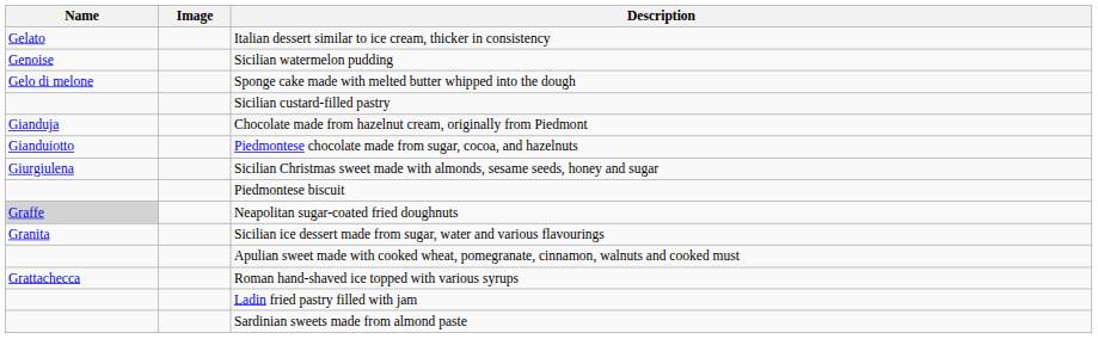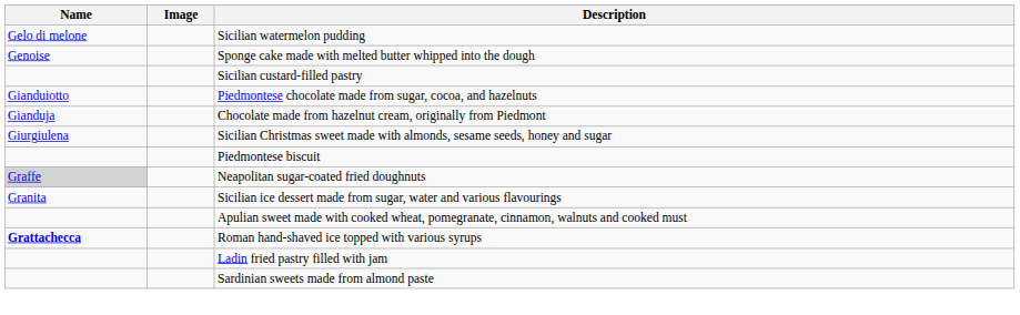- row: Gelato | Italian dessert similar to ice cream, thicker in consistency
Sicilian watermelon pudding | Name: Genoise -> Gelo di melone
Sponge cake made with melted butter whipped into the dough | Name: Gelo di melone -> Genoise
rows swapped: Chocolate made from hazelnut cream, originally from Piedmont <-> Piedmontese chocolate made from sugar, cocoa, and hazelnuts
Roman hand-shaved ice topped with various syrups | Name: normal -> bold
